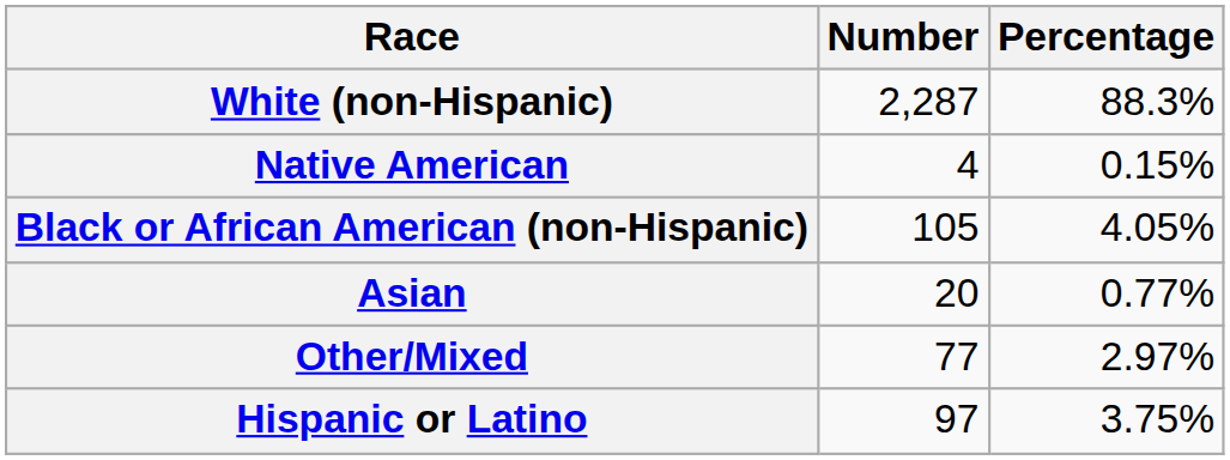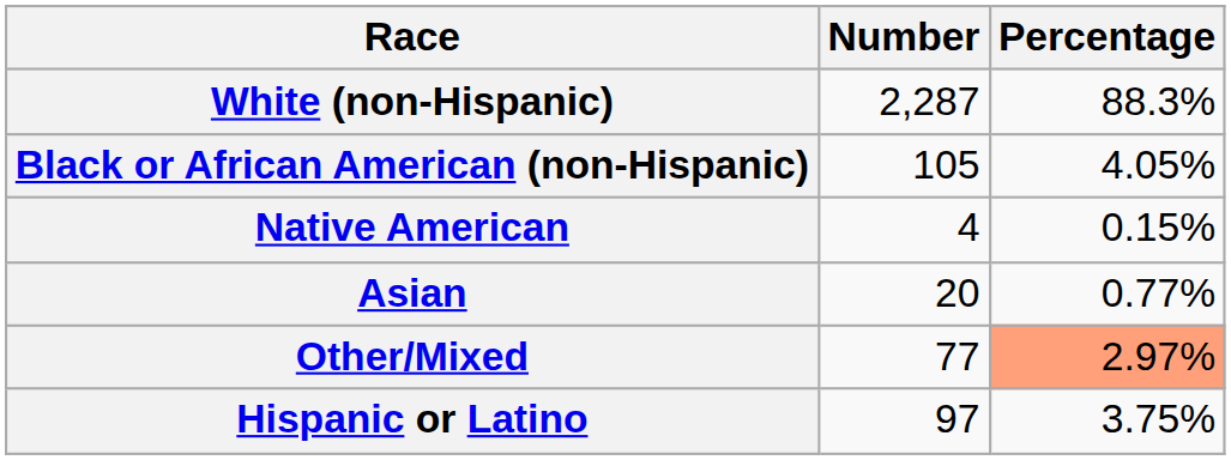rows swapped: Black or African American (non-Hispanic) <-> Native American
Other/Mixed | Percentage: no background -> lightsalmon background
